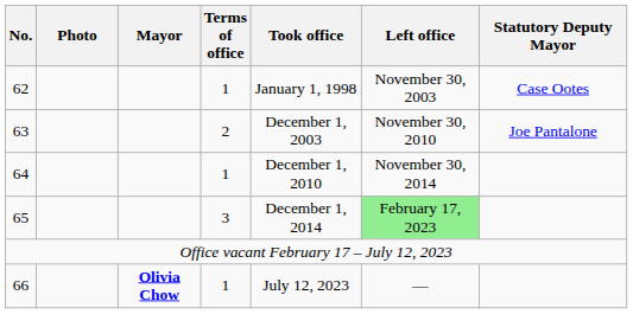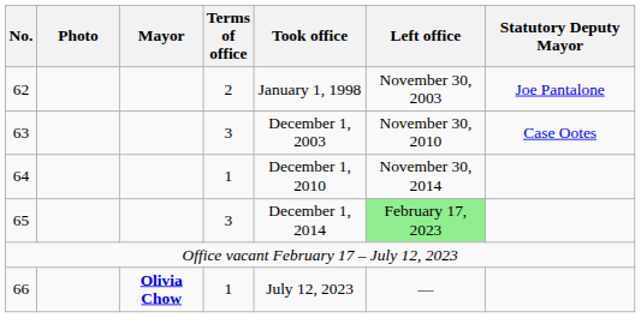62 | Terms of office: 1 -> 2
62 | Statutory Deputy Mayor: Case Ootes -> Joe Pantalone
63 | Terms of office: 2 -> 3
63 | Statutory Deputy Mayor: Joe Pantalone -> Case Ootes
